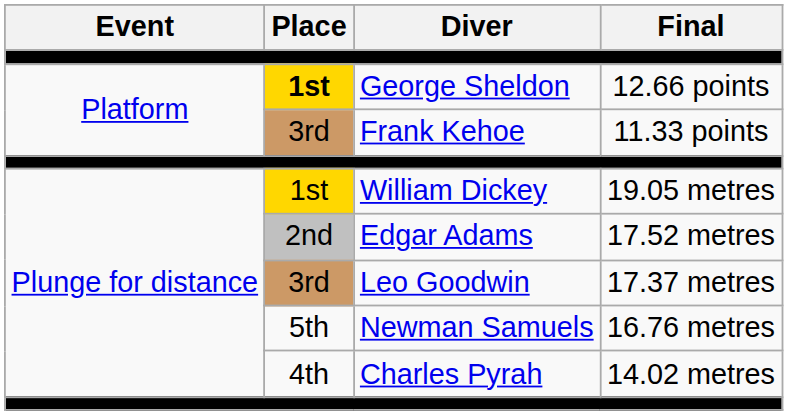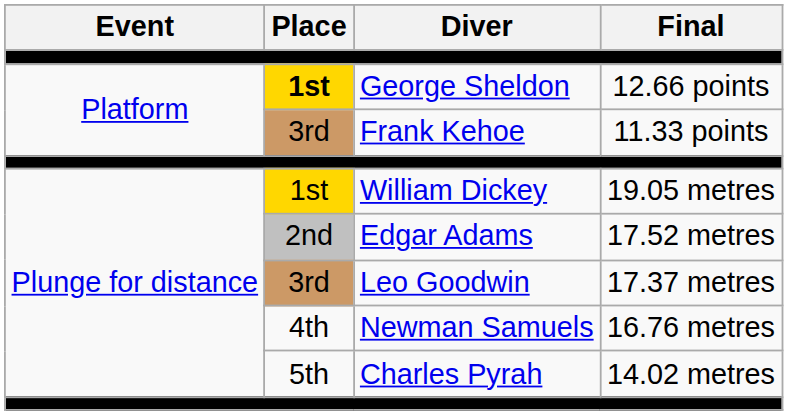Newman Samuels | Place: 5th -> 4th
Charles Pyrah | Place: 4th -> 5th
